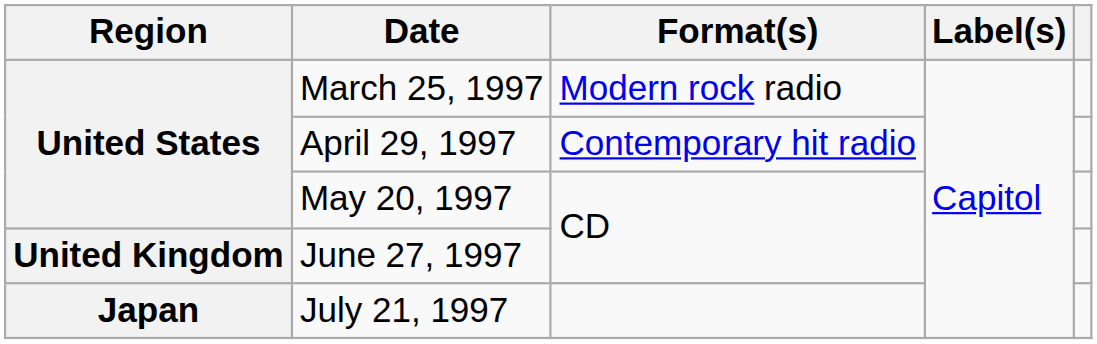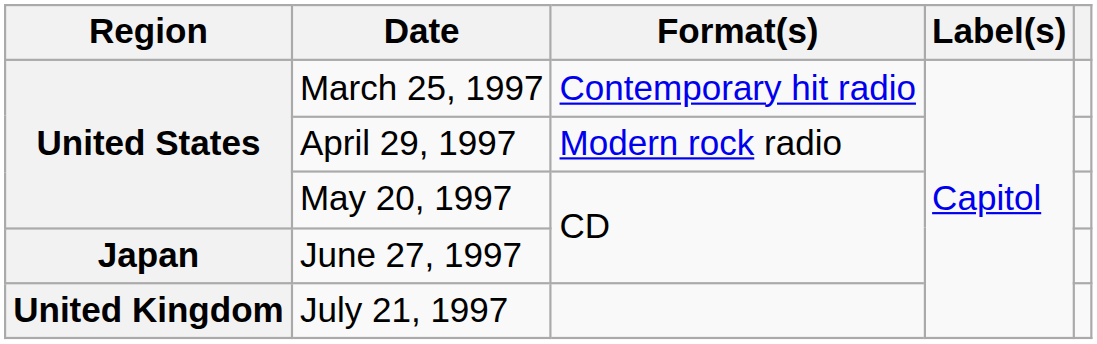March 25, 1997 | Format(s): Modern rock radio -> Contemporary hit radio
April 29, 1997 | Format(s): Contemporary hit radio -> Modern rock radio
June 27, 1997 | Region: United Kingdom -> Japan
July 21, 1997 | Region: Japan -> United Kingdom
